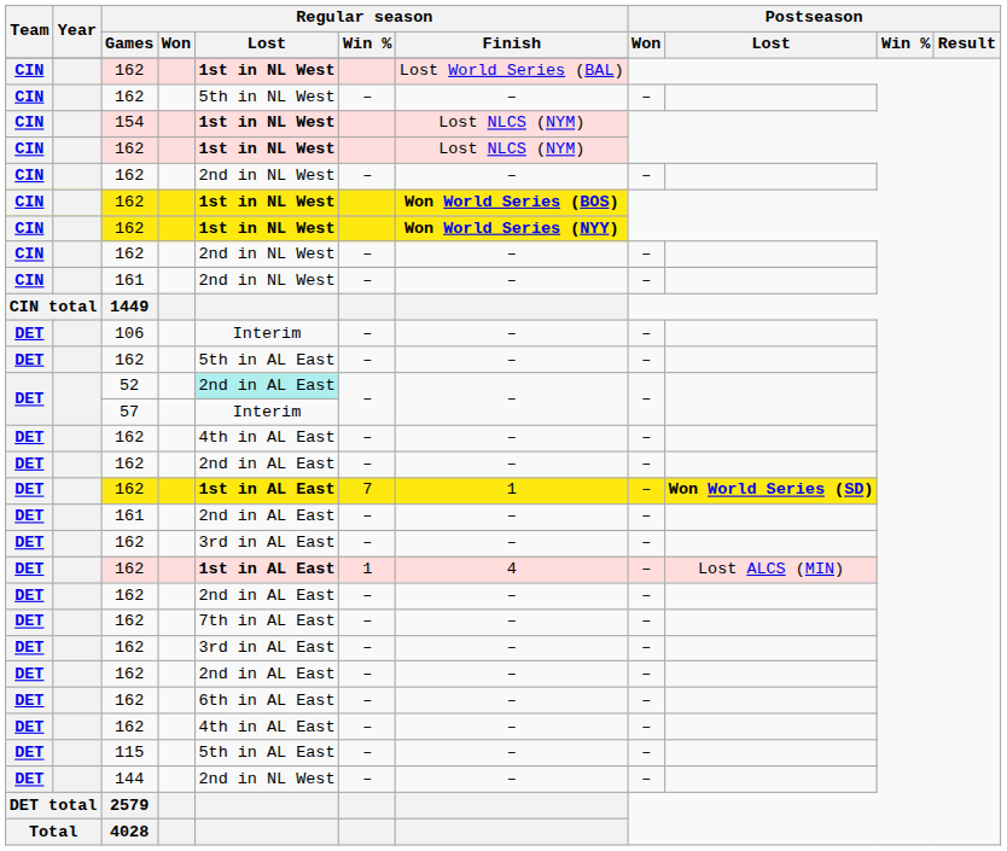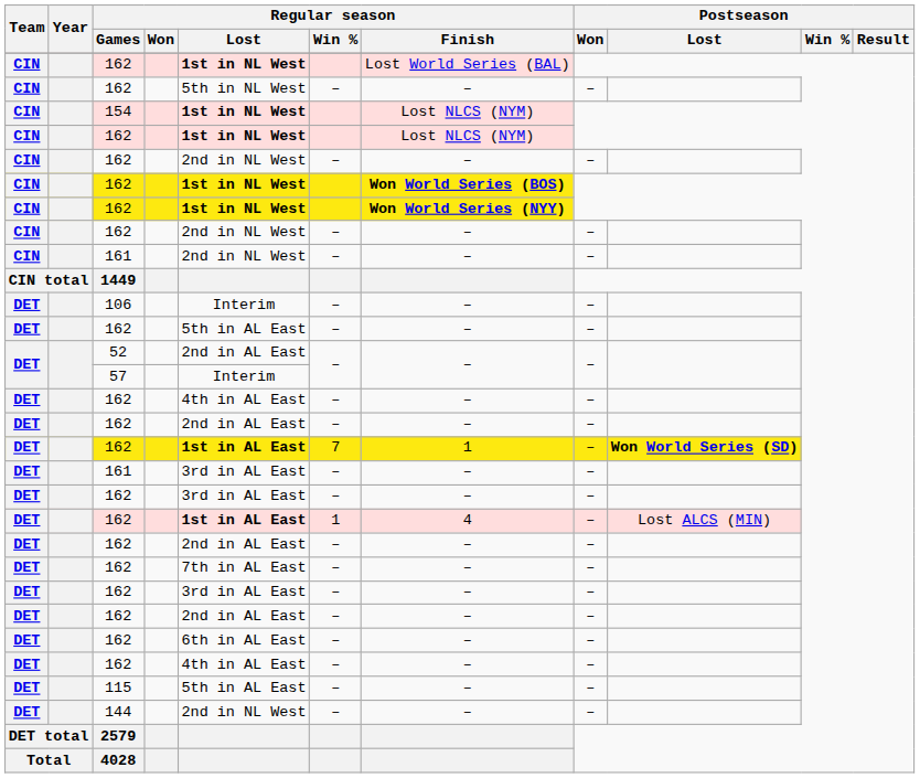52 | Regular season / Lost: paleturquoise background -> no background
DET / 161 | Regular season / Lost: 2nd in AL East -> 3rd in AL East
